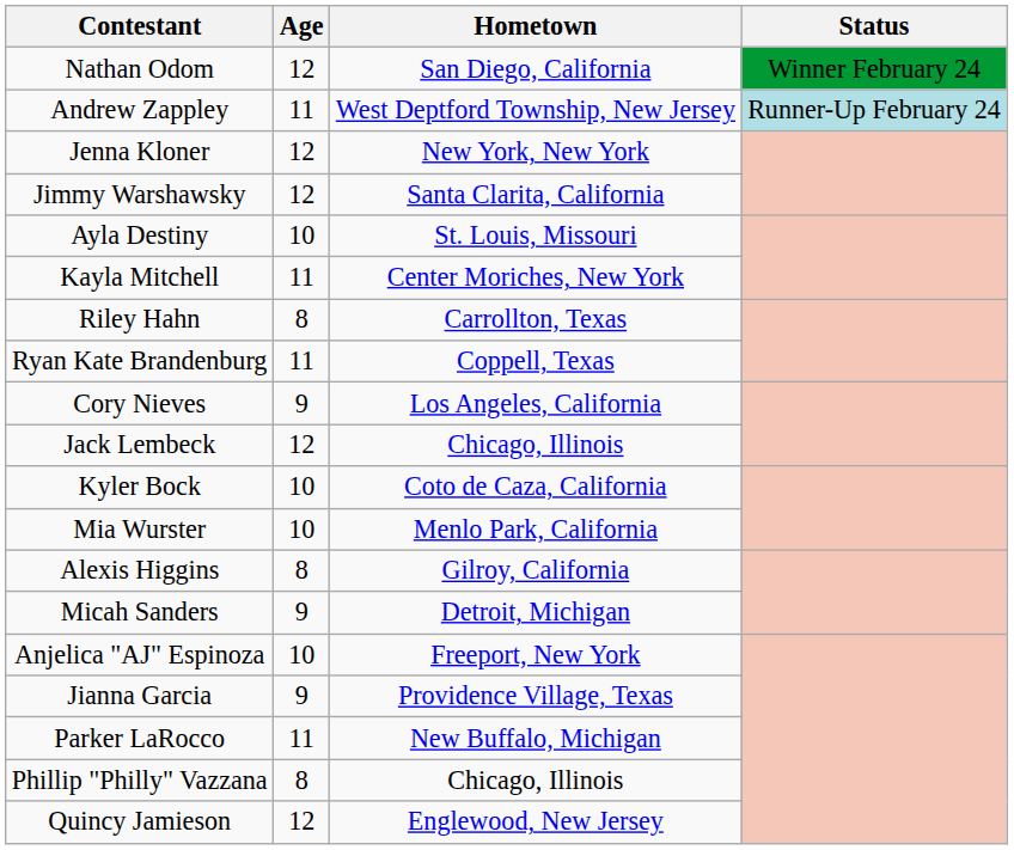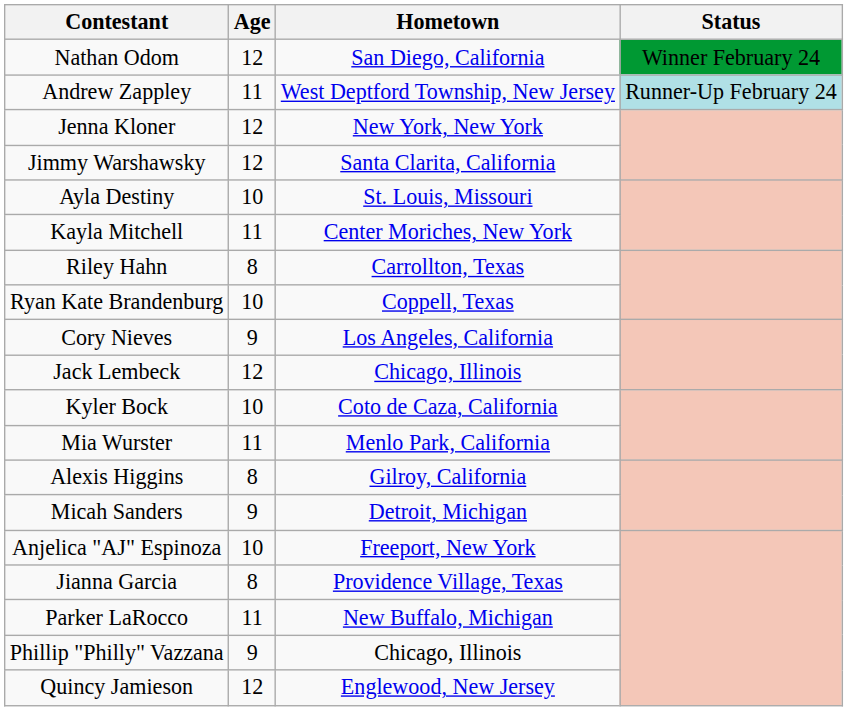Ryan Kate Brandenburg | Age: 11 -> 10
Mia Wurster | Age: 10 -> 11
Jianna Garcia | Age: 9 -> 8
Phillip "Philly" Vazzana | Age: 8 -> 9
